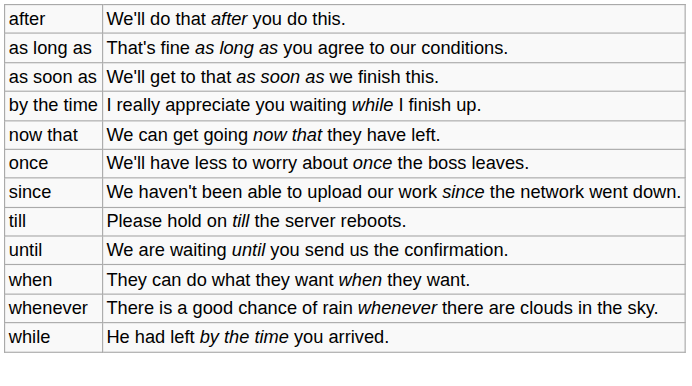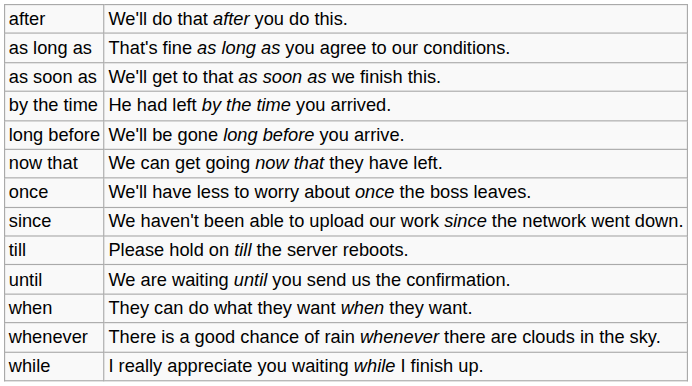by the time | column 2: I really appreciate you waiting while I finish up. -> He had left by the time you arrived.
+ row: long before | We'll be gone long before you arrive.
while | column 2: He had left by the time you arrived. -> I really appreciate you waiting while I finish up.
